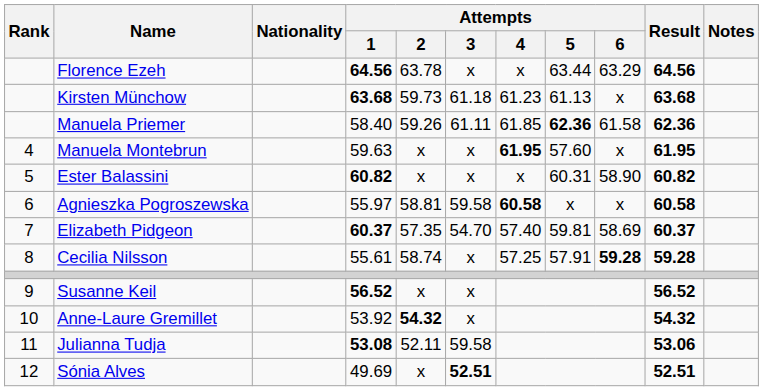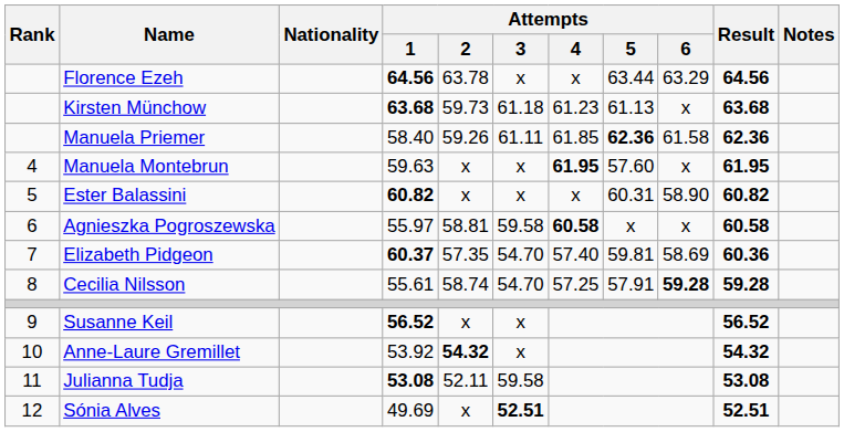Elizabeth Pidgeon | Result: 60.37 -> 60.36
Cecilia Nilsson | Attempts / 3: x -> 54.70
Julianna Tudja | Result: 53.06 -> 53.08
